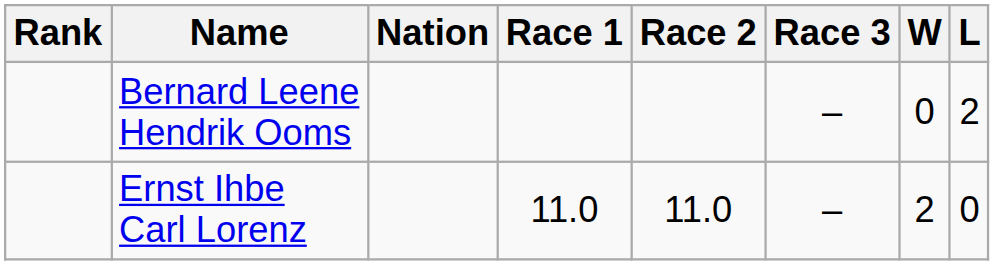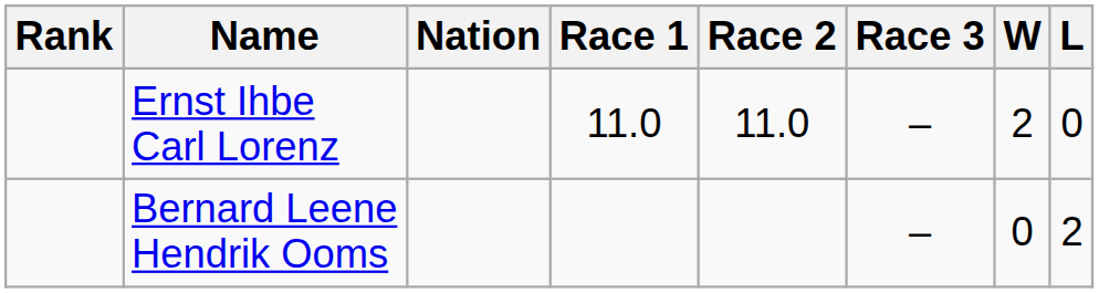rows swapped: Ernst Ihbe Carl Lorenz <-> Bernard Leene Hendrik Ooms
